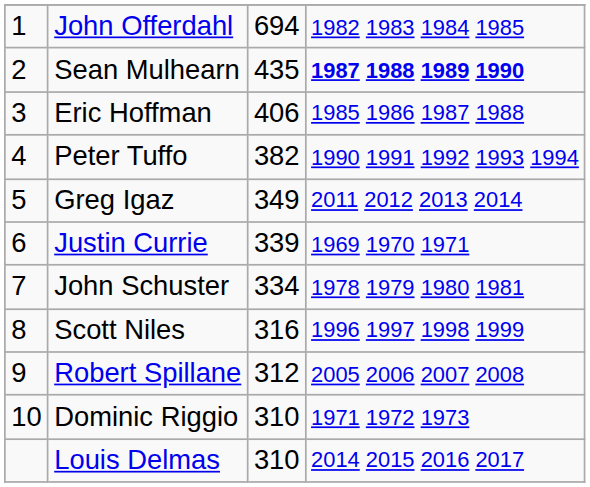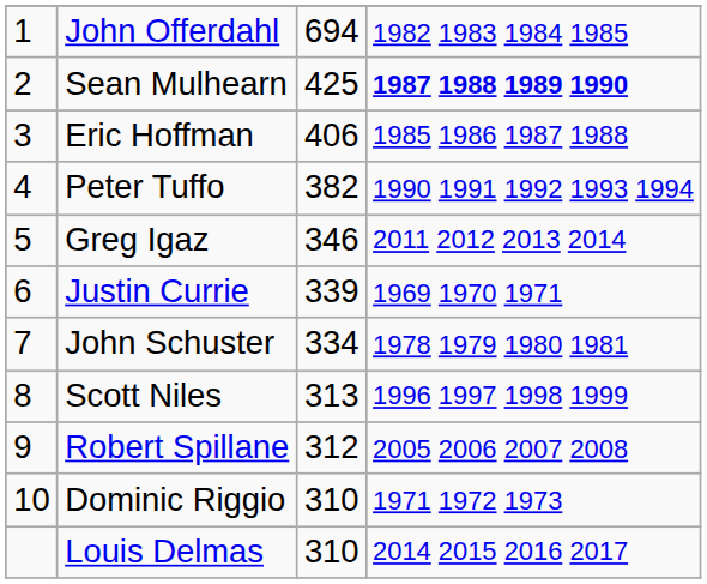Sean Mulhearn | column 3: 435 -> 425
Greg Igaz | column 3: 349 -> 346
Scott Niles | column 3: 316 -> 313
